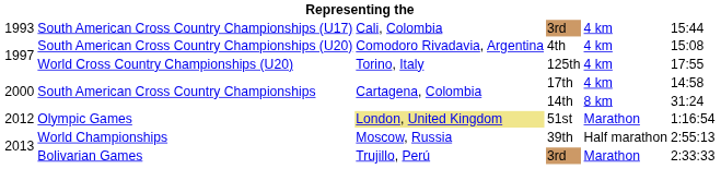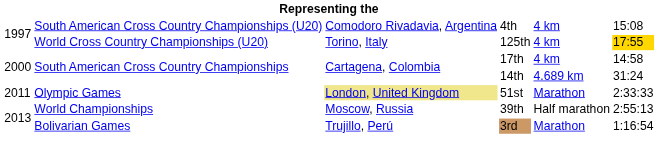- row: 1993 | South American Cross Country Championships (U17) | Cali, Colombia | 3rd | 4 km | 15:44
World Cross Country Championships (U20) | column 6: no background -> gold background
South American Cross Country Championships / 14th | column 5: 8 km -> 4.689 km
Olympic Games | column 1: 2012 -> 2011
Olympic Games | column 6: 1:16:54 -> 2:33:33
Bolivarian Games | column 6: 2:33:33 -> 1:16:54
